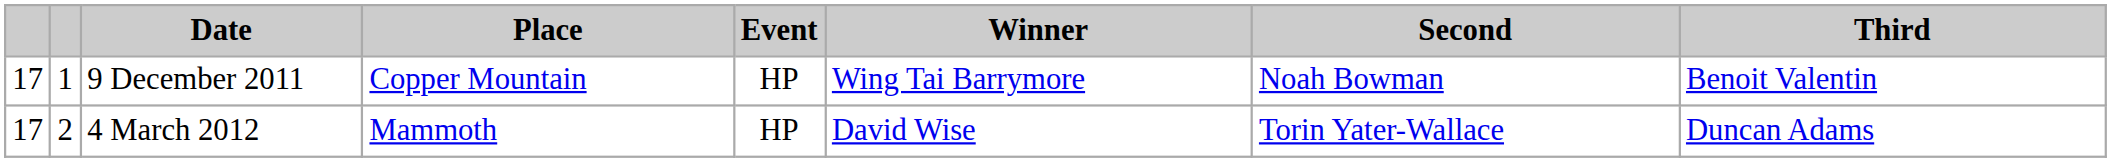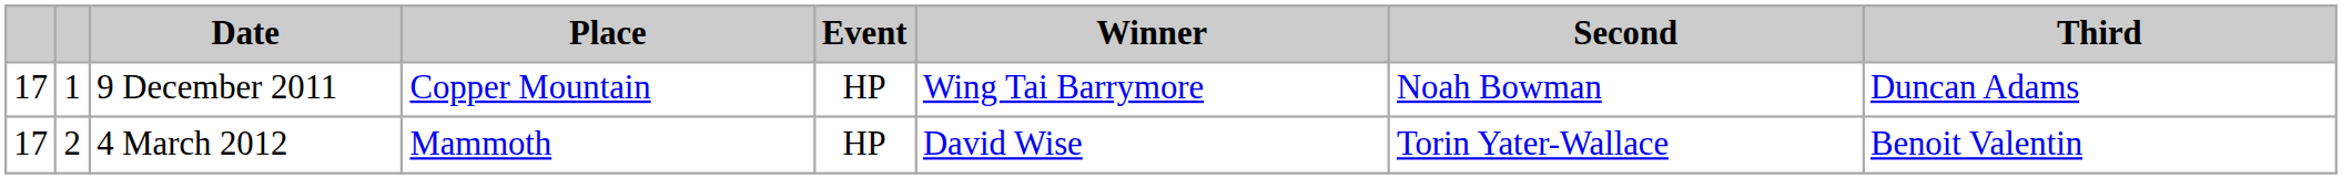9 December 2011 | Third: Benoit Valentin -> Duncan Adams
4 March 2012 | Third: Duncan Adams -> Benoit Valentin
